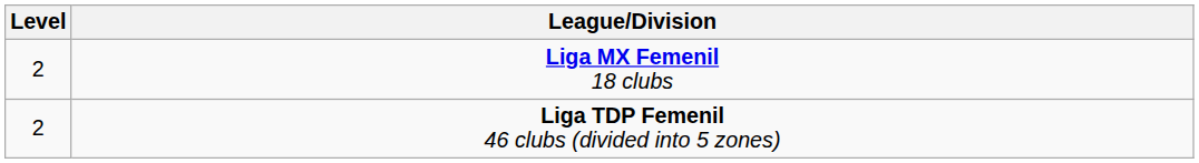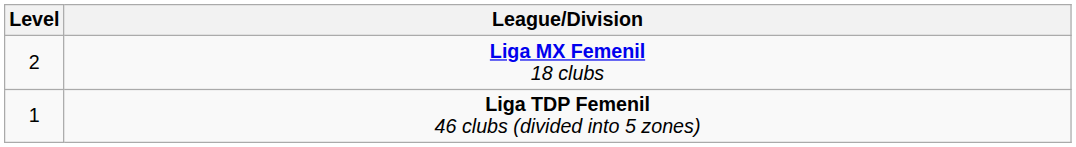Liga TDP Femenil 46 clubs (divided into 5 zones) | Level: 2 -> 1
